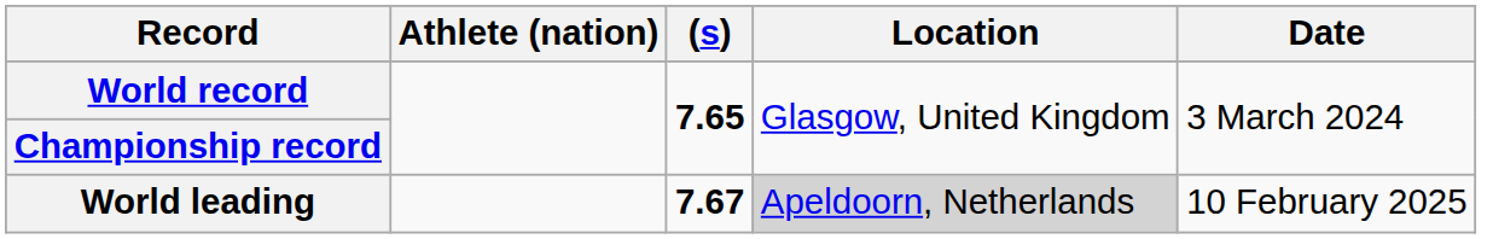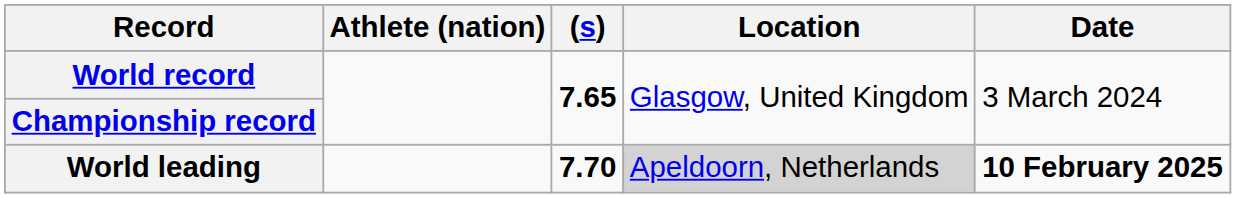World leading | (s): 7.67 -> 7.70
World leading | Date: normal -> bold
